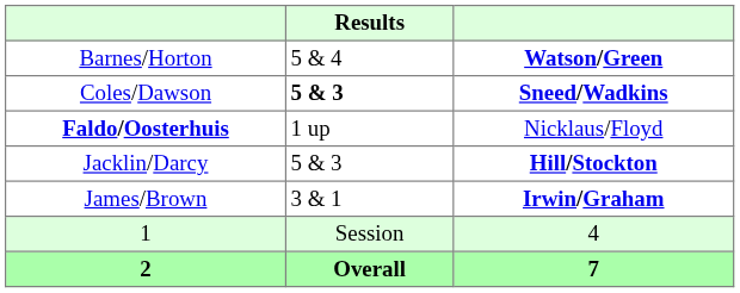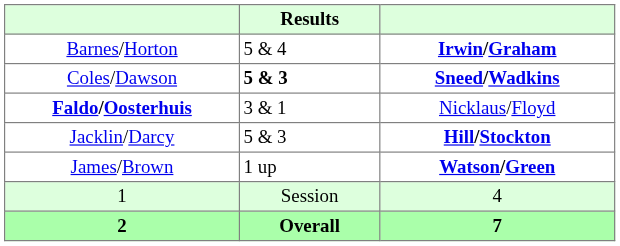Barnes/Horton | column 3: Watson/Green -> Irwin/Graham
Faldo/Oosterhuis | Results: 1 up -> 3 & 1
James/Brown | Results: 3 & 1 -> 1 up
James/Brown | column 3: Irwin/Graham -> Watson/Green
